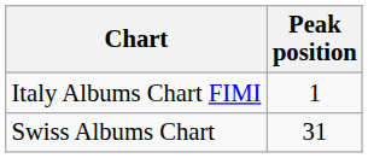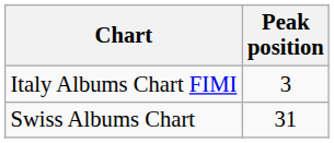Italy Albums Chart FIMI | Peak position: 1 -> 3
